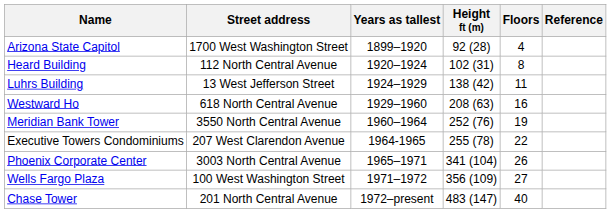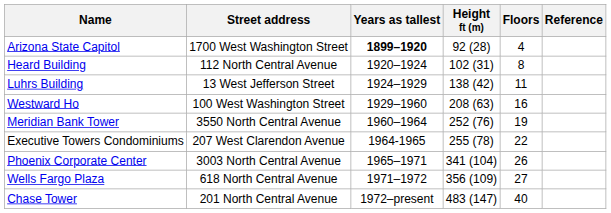Arizona State Capitol | Years as tallest: normal -> bold
Westward Ho | Street address: 618 North Central Avenue -> 100 West Washington Street
Wells Fargo Plaza | Street address: 100 West Washington Street -> 618 North Central Avenue
